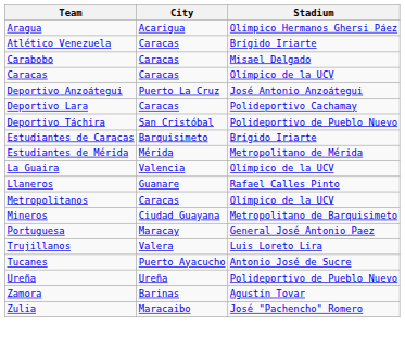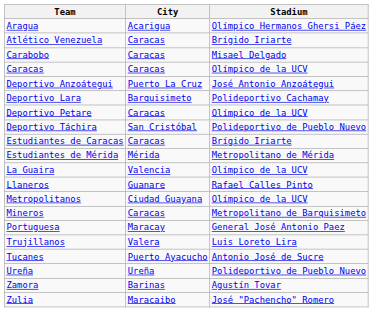Deportivo Lara | City: Caracas -> Barquisimeto
+ row: Deportivo Petare | Caracas | Olímpico de la UCV
Estudiantes de Caracas | City: Barquisimeto -> Caracas
Metropolitanos | City: Caracas -> Ciudad Guayana
Mineros | City: Ciudad Guayana -> Caracas
